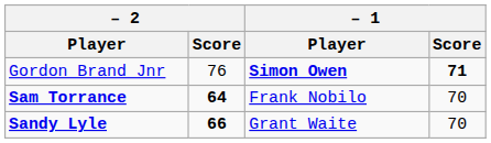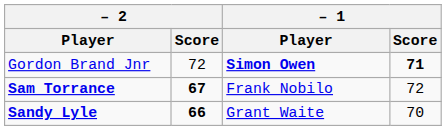Gordon Brand Jnr | – 2 / Score: 76 -> 72
Sam Torrance | – 2 / Score: 64 -> 67
Sam Torrance | – 1 / Score: 70 -> 72
